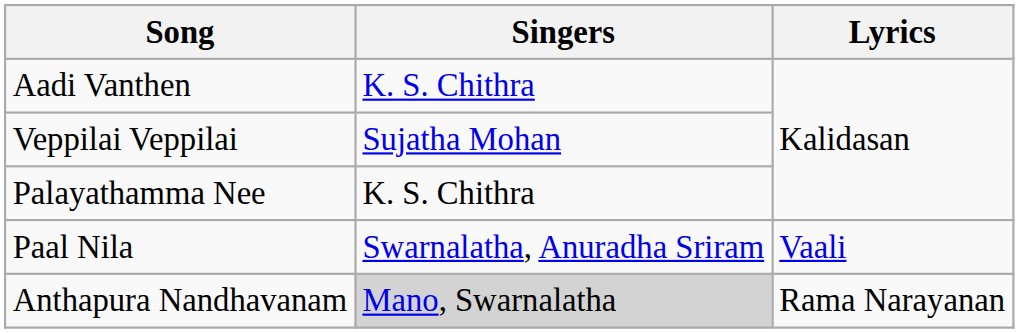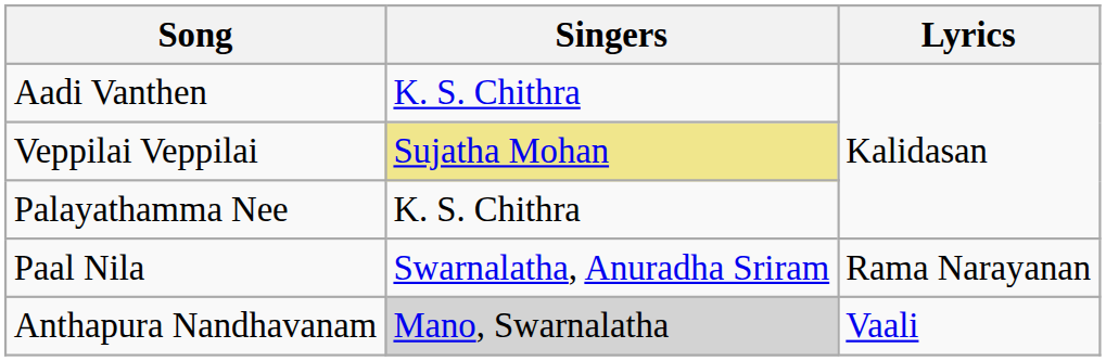Veppilai Veppilai | Singers: no background -> khaki background
Paal Nila | Lyrics: Vaali -> Rama Narayanan
Anthapura Nandhavanam | Lyrics: Rama Narayanan -> Vaali
